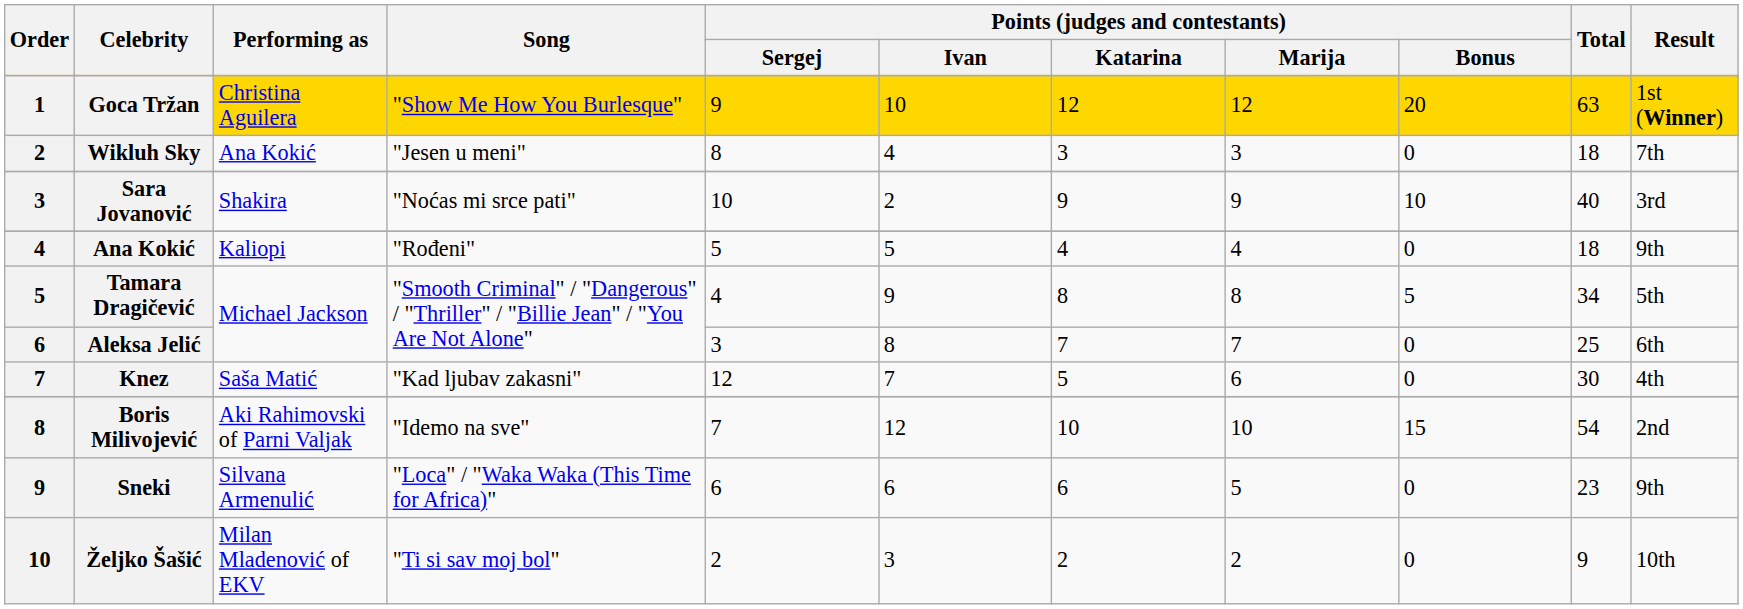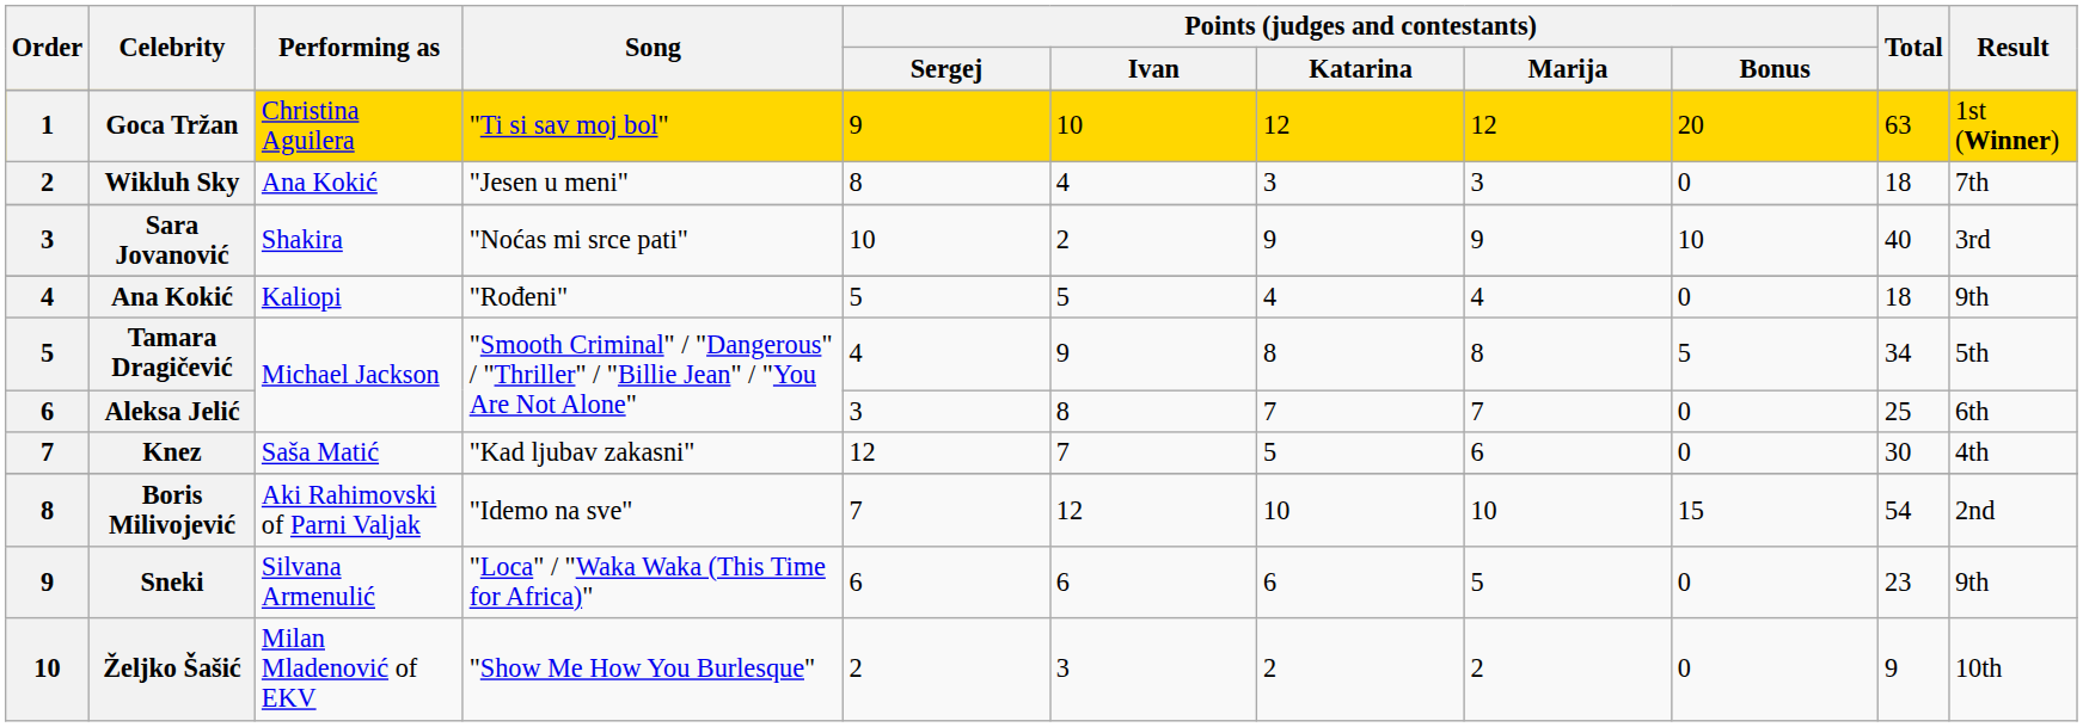Goca Tržan | Song: "Show Me How You Burlesque" -> "Ti si sav moj bol"
Željko Šašić | Song: "Ti si sav moj bol" -> "Show Me How You Burlesque"
